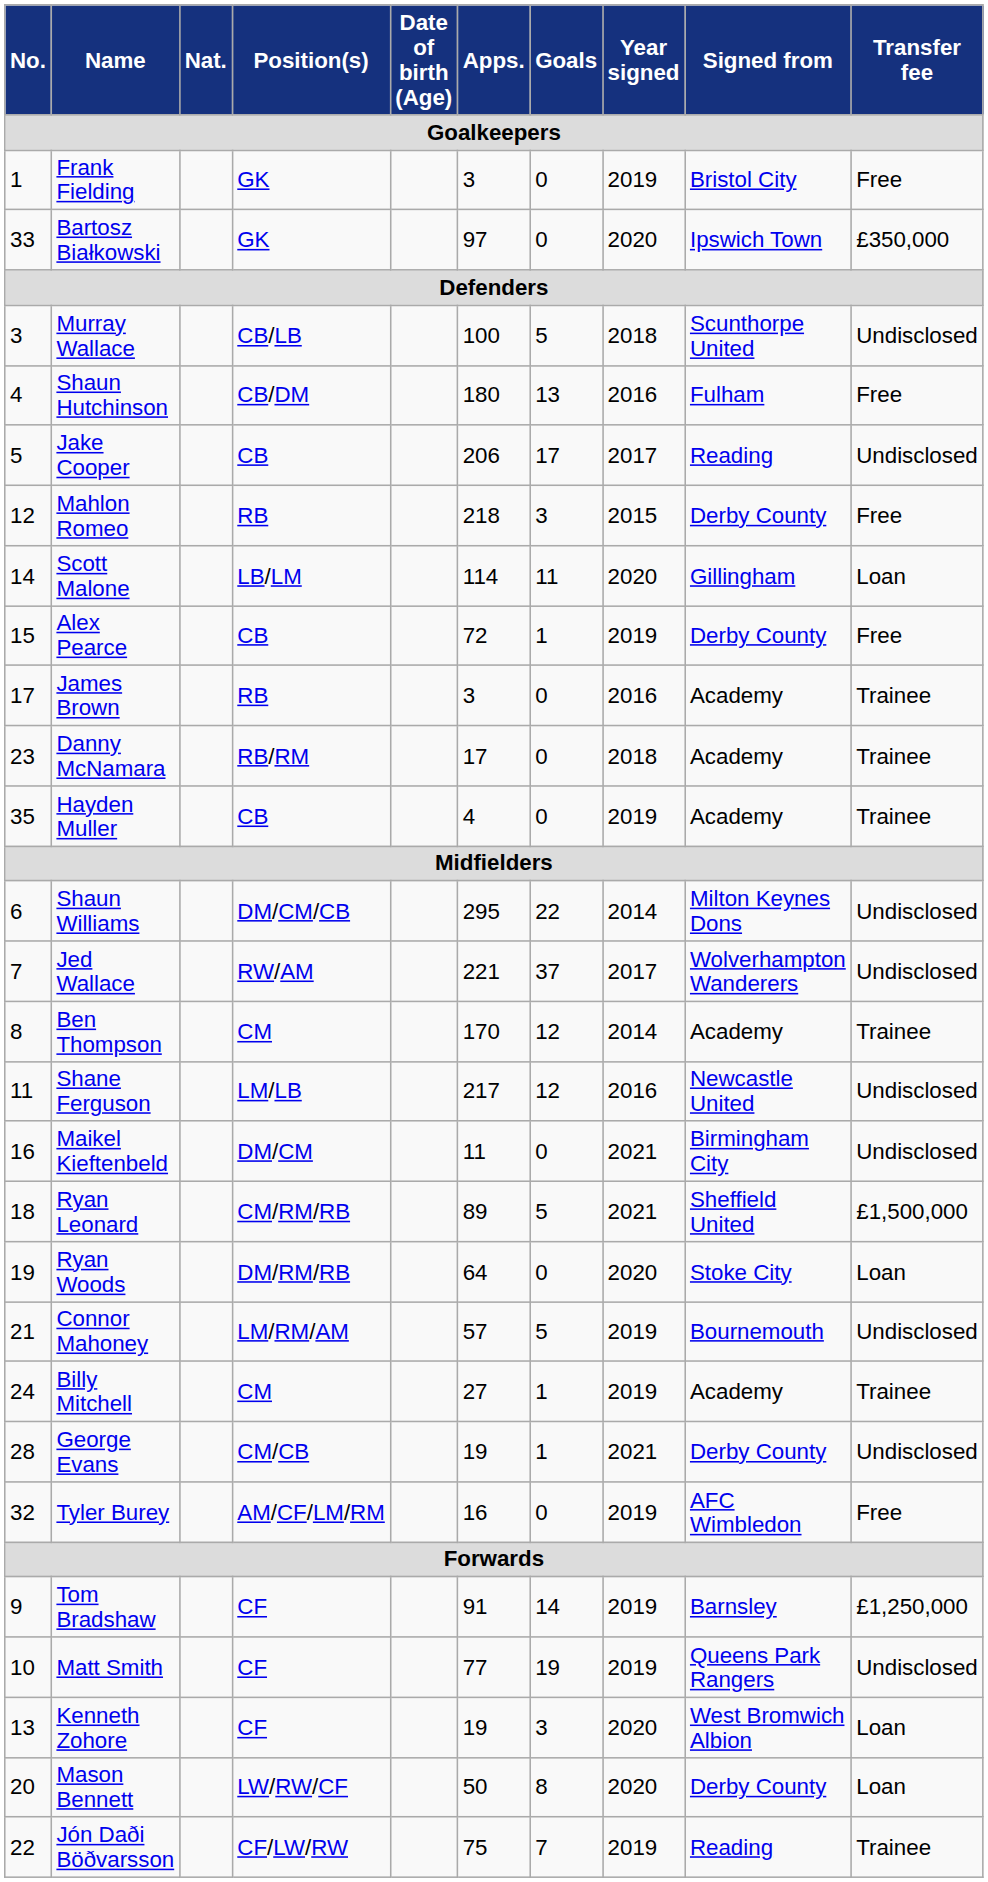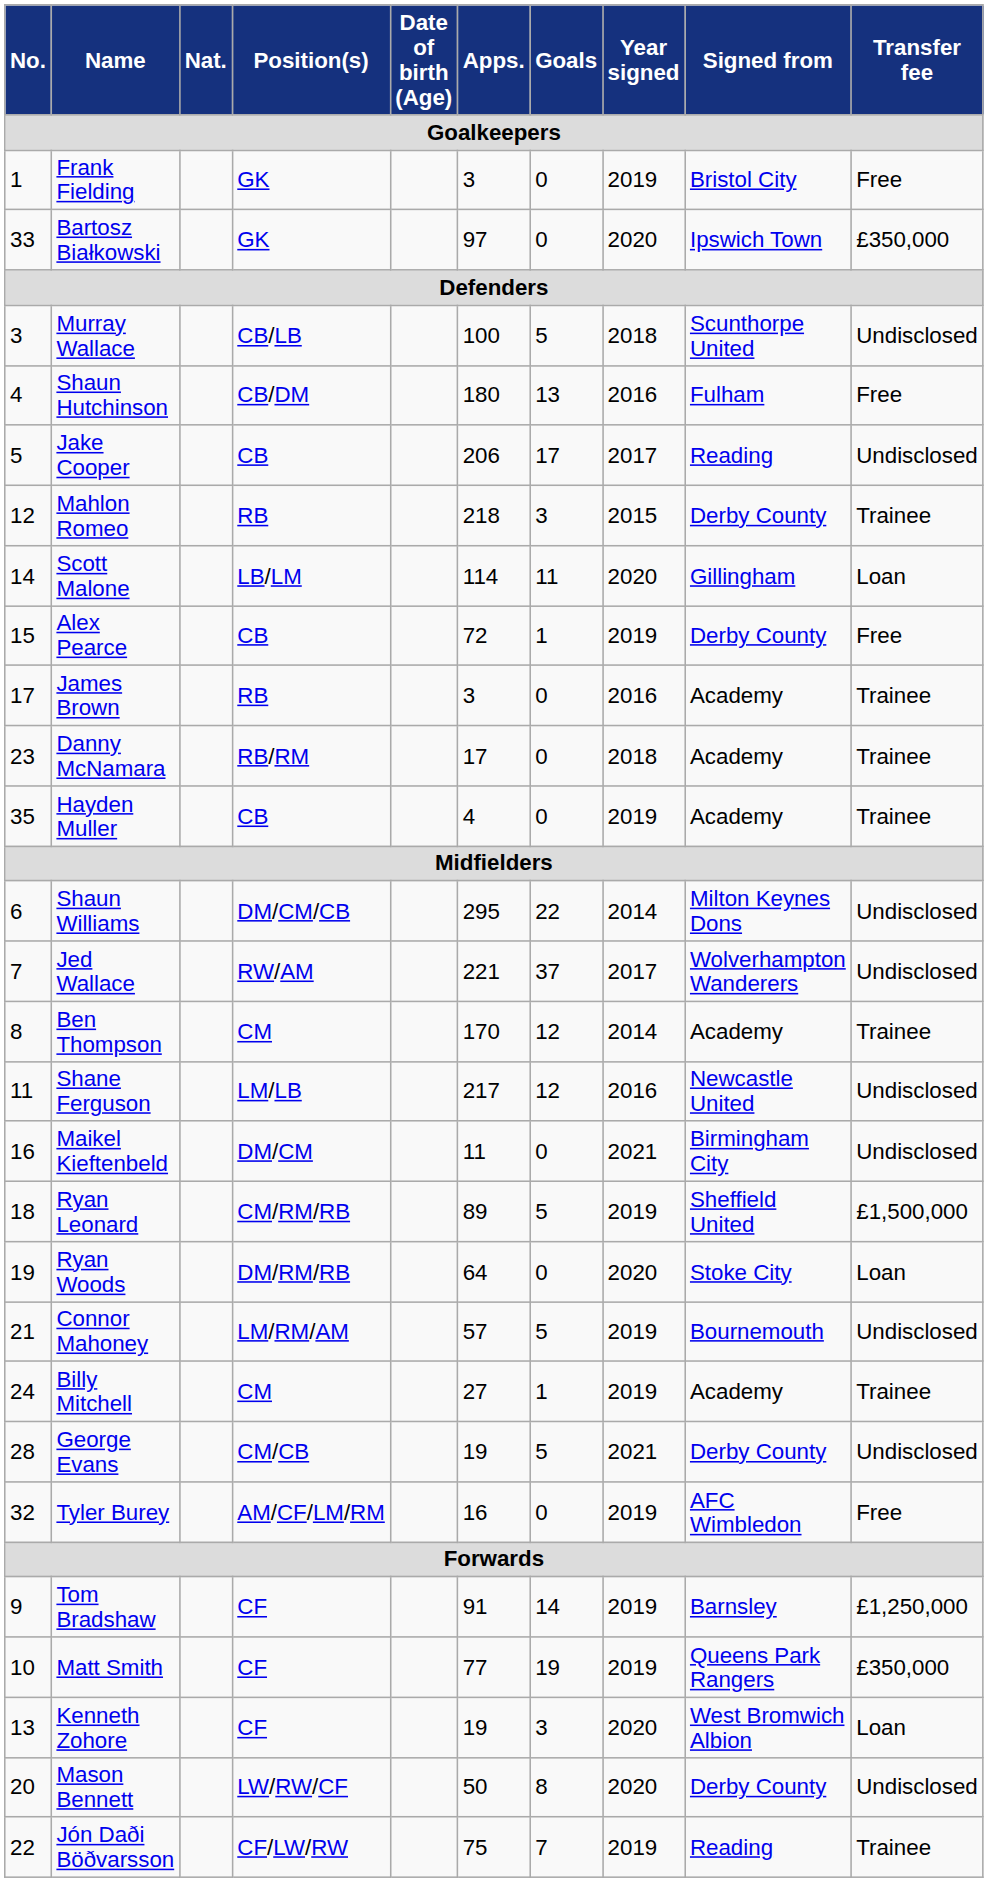Mahlon Romeo | Transfer fee: Free -> Trainee
Ryan Leonard | Year signed: 2021 -> 2019
George Evans | Goals: 1 -> 5
Matt Smith | Transfer fee: Undisclosed -> £350,000
Mason Bennett | Transfer fee: Loan -> Undisclosed
